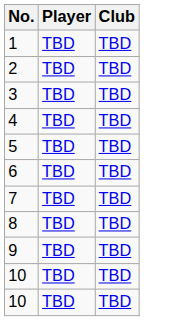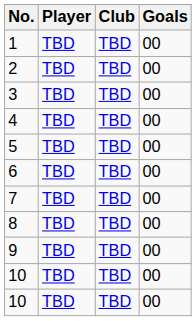+ column: Goals | 00 | 00 | 00 | 00 | 00 | 00 | 00 | 00 | 00 | 00 | 00
